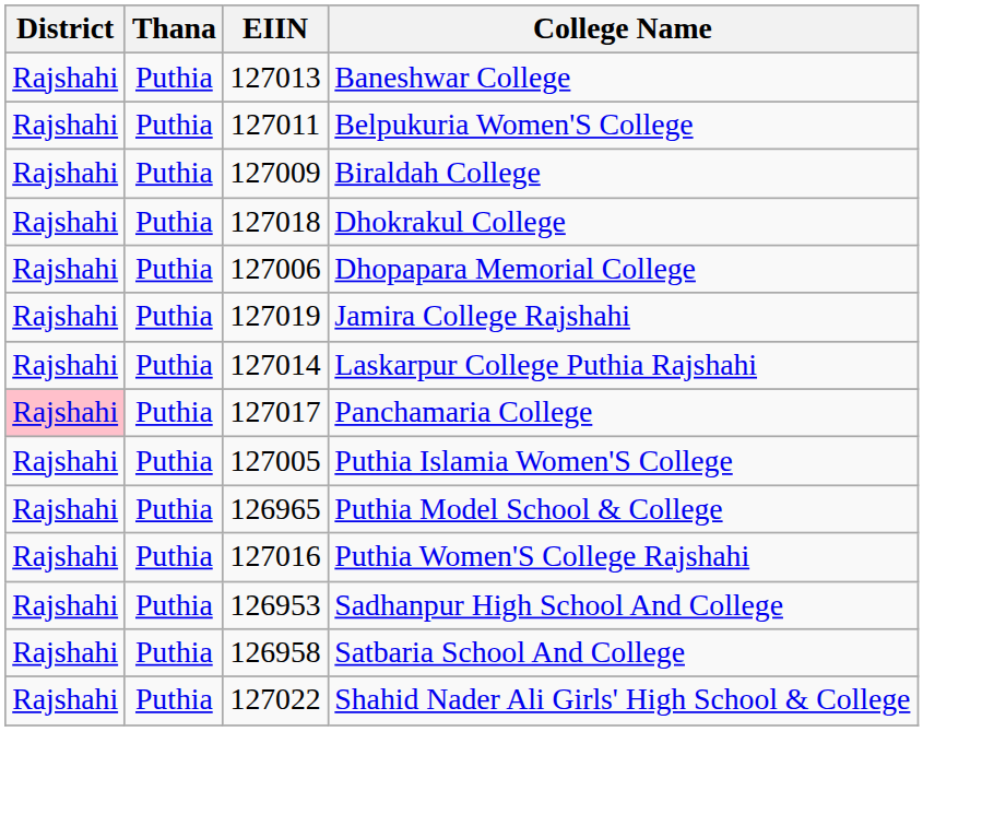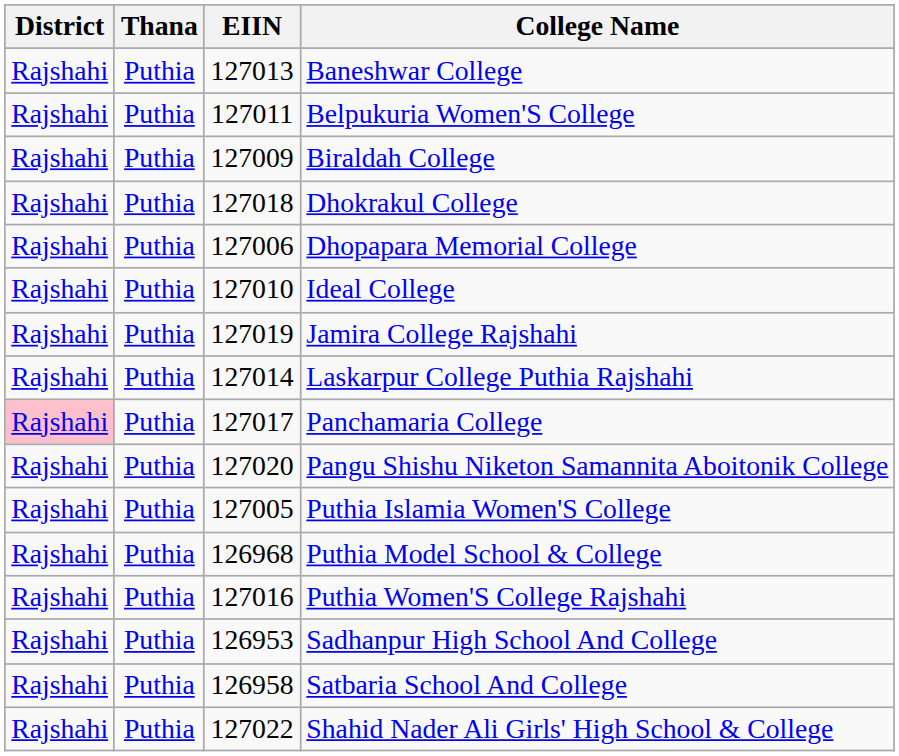+ row: Rajshahi | Puthia | 127010 | Ideal College
+ row: Rajshahi | Puthia | 127020 | Pangu Shishu Niketon Samannita Aboitonik College
Puthia Model School & College | EIIN: 126965 -> 126968
